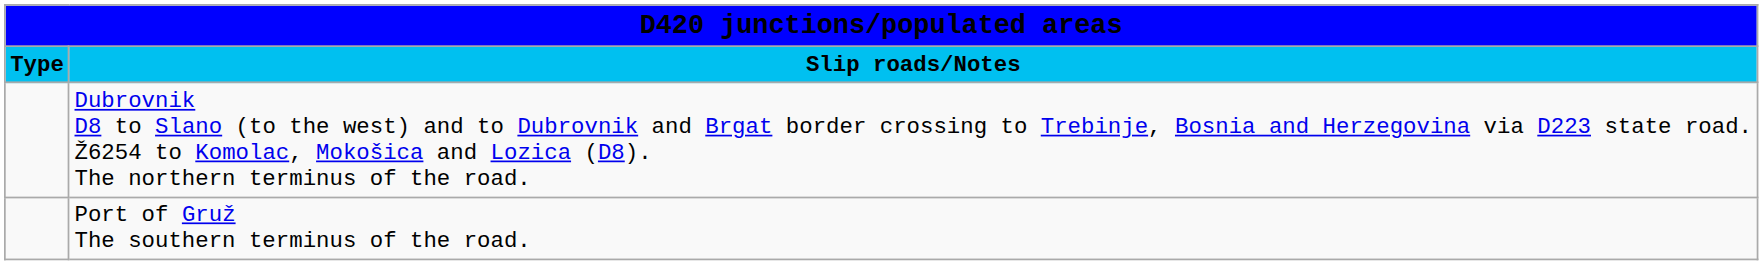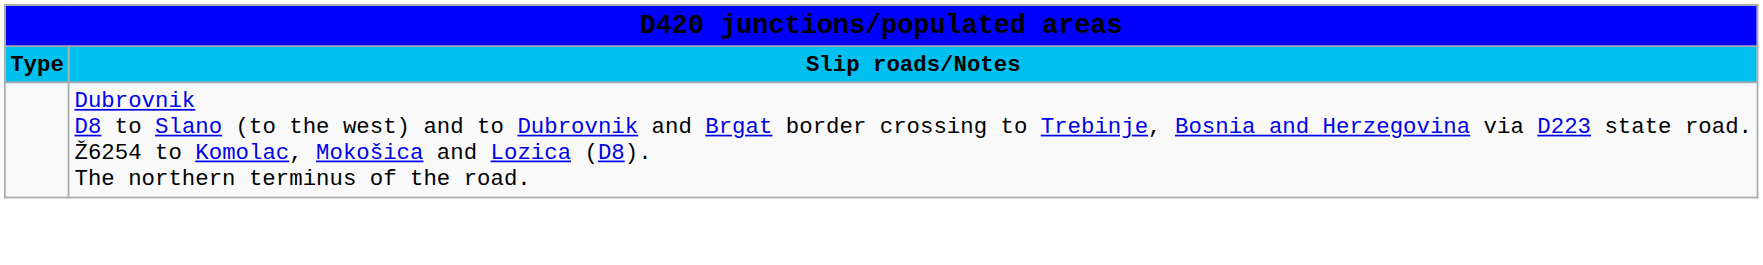- row: Port of Gruž The southern terminus of the road.
